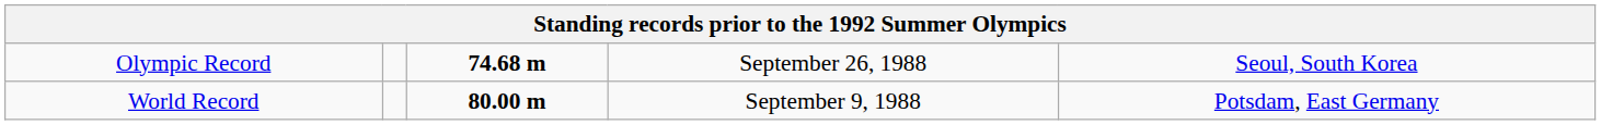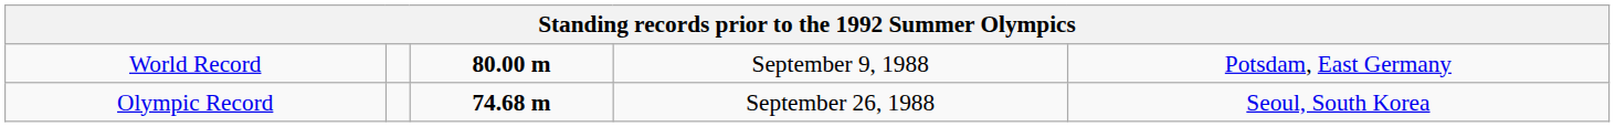rows swapped: World Record <-> Olympic Record
